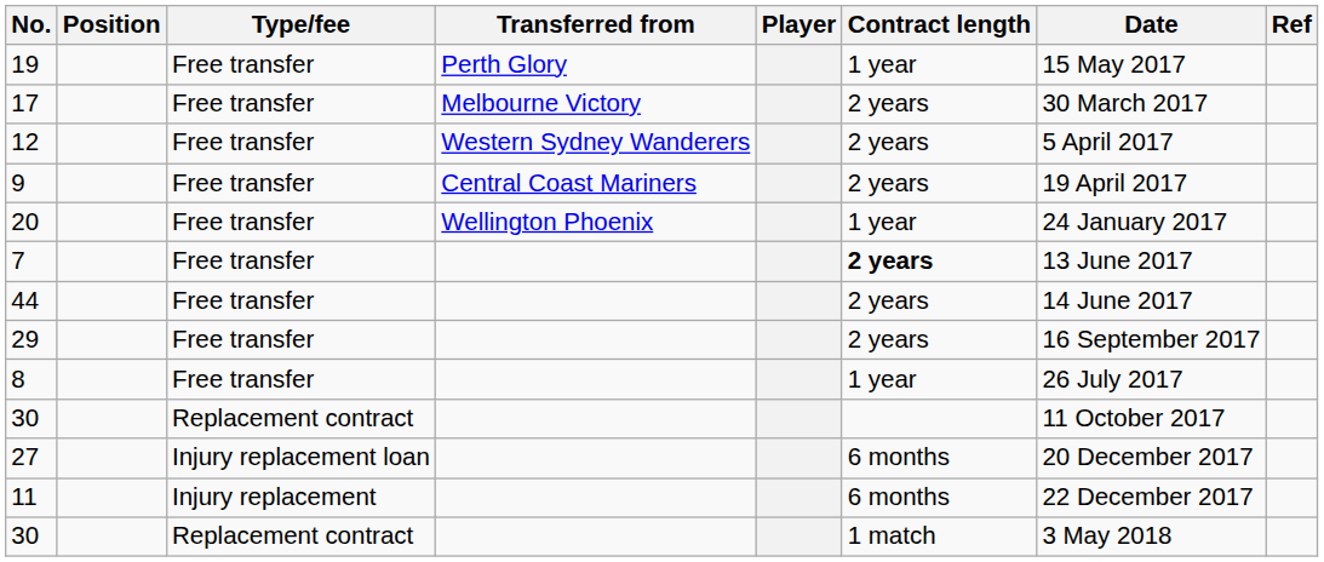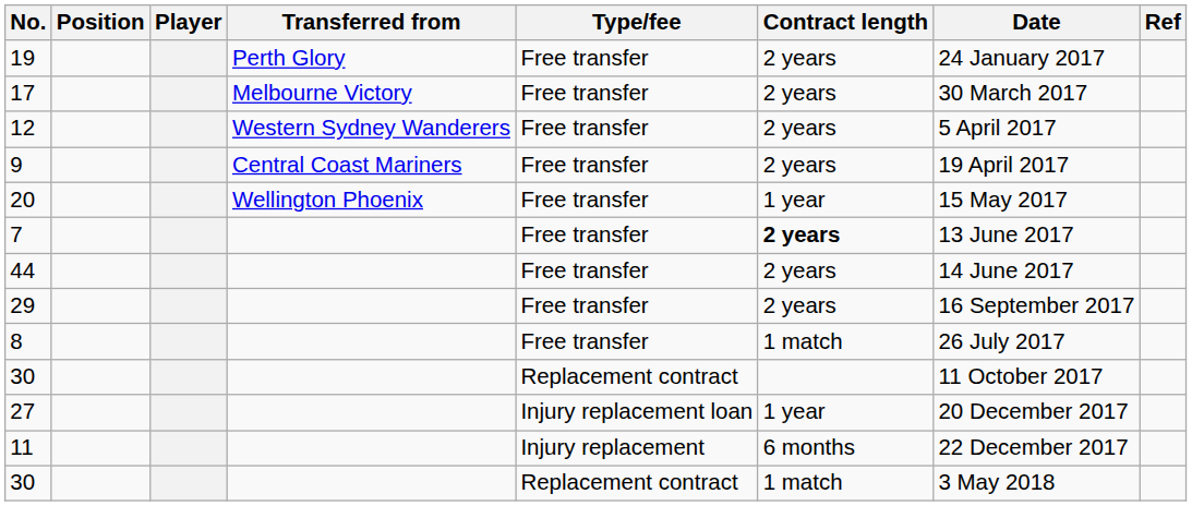columns swapped: Player <-> Type/fee
19 | Contract length: 1 year -> 2 years
19 | Date: 15 May 2017 -> 24 January 2017
20 | Date: 24 January 2017 -> 15 May 2017
8 | Contract length: 1 year -> 1 match
27 | Contract length: 6 months -> 1 year
